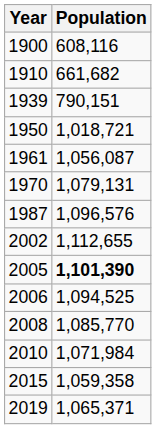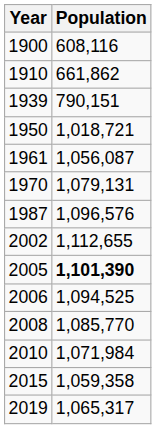1910 | Population: 661,682 -> 661,862
2019 | Population: 1,065,371 -> 1,065,317
